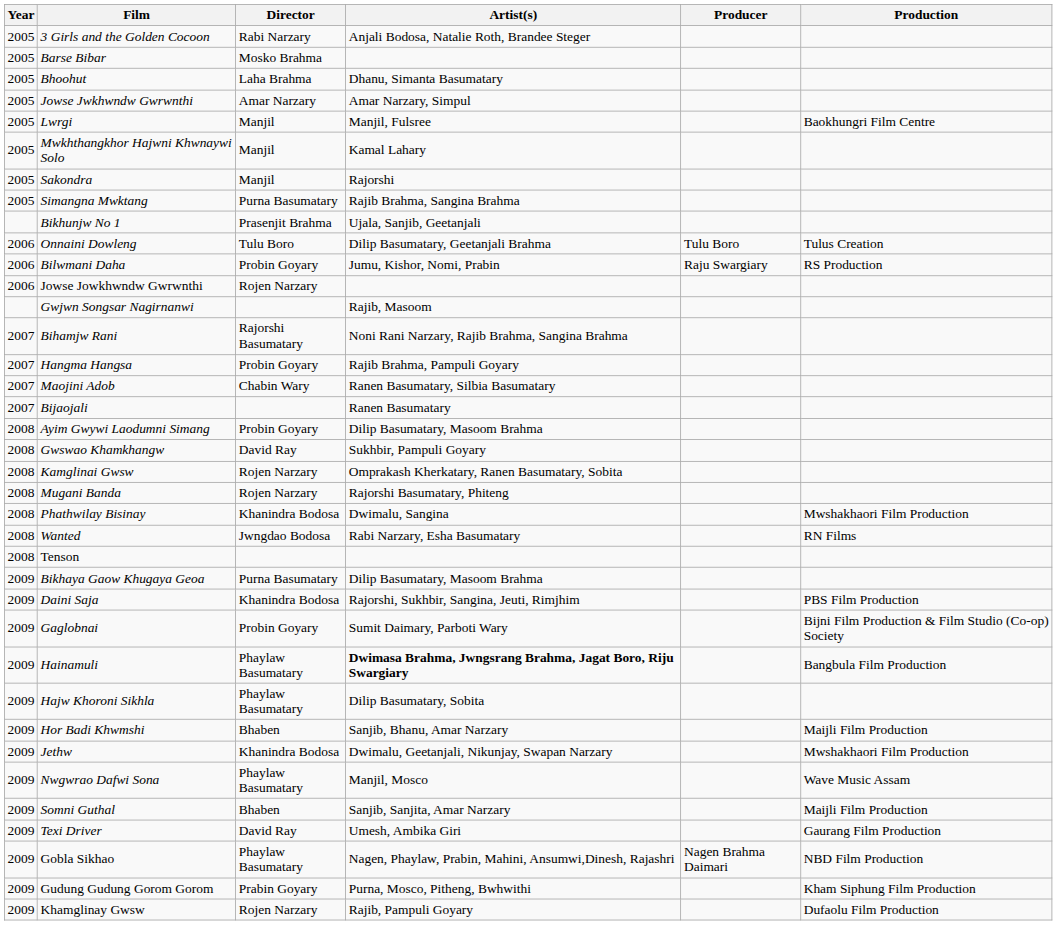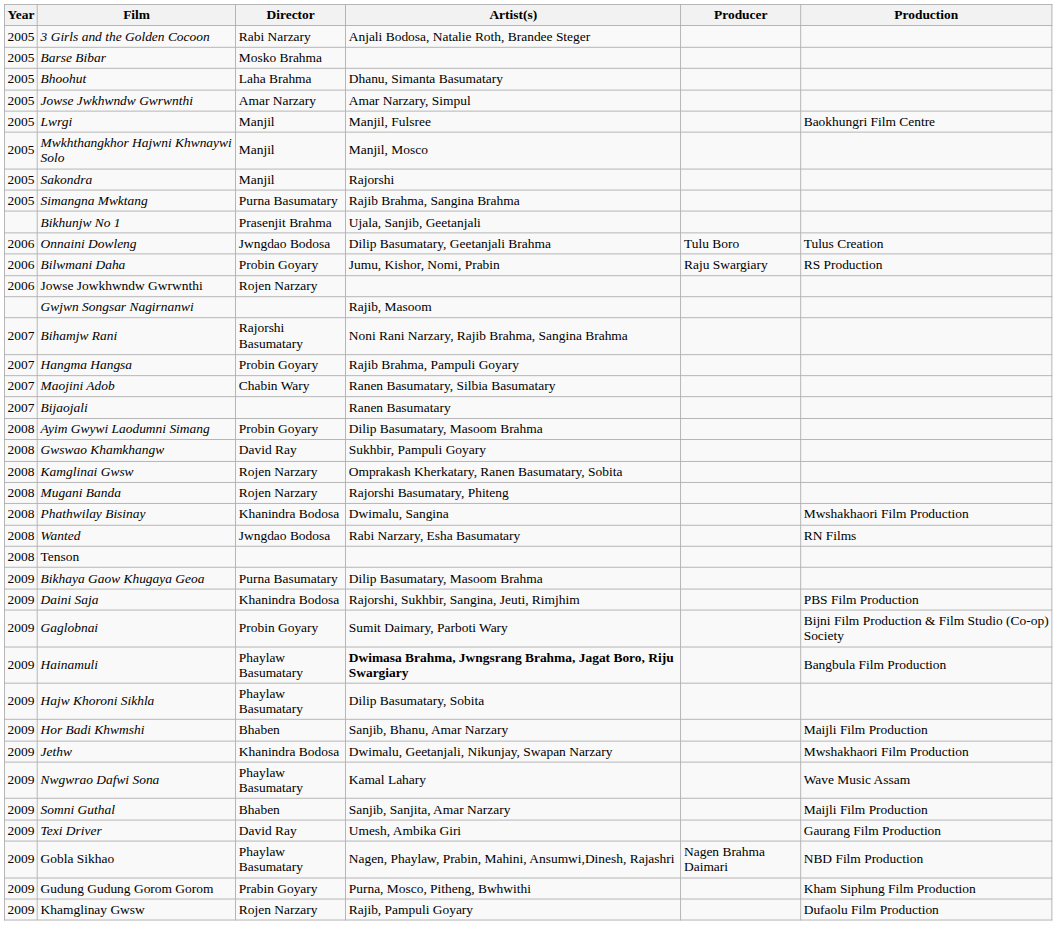Mwkhthangkhor Hajwni Khwnaywi Solo | Artist(s): Kamal Lahary -> Manjil, Mosco
Onnaini Dowleng | Director: Tulu Boro -> Jwngdao Bodosa
Nwgwrao Dafwi Sona | Artist(s): Manjil, Mosco -> Kamal Lahary
